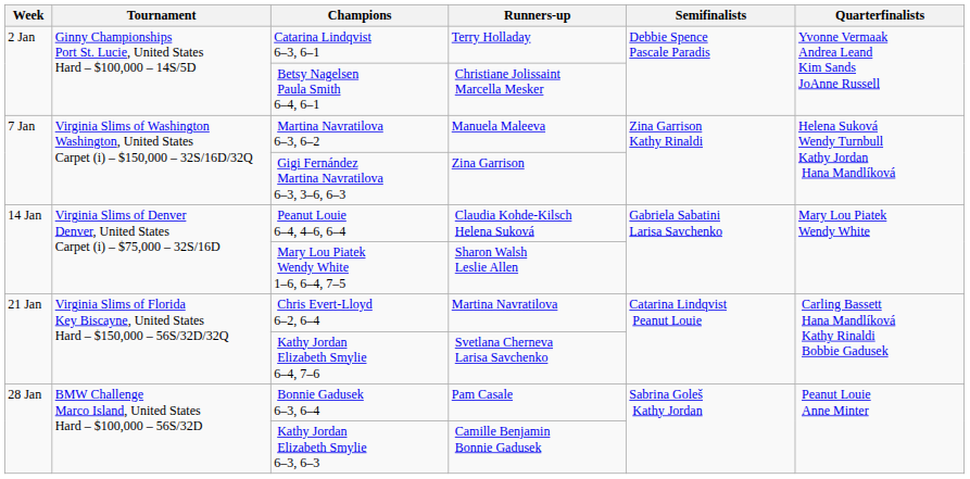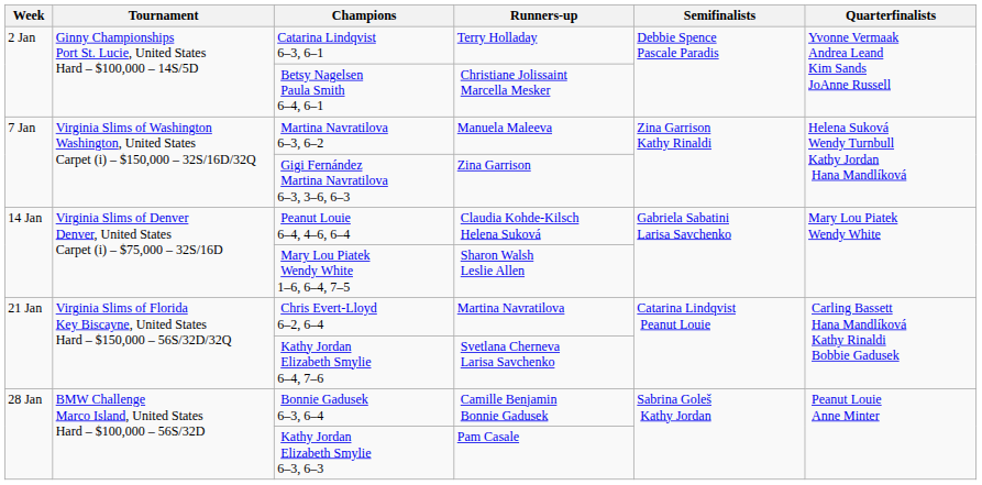Bonnie Gadusek 6–3, 6–4 | Runners-up: Pam Casale -> Camille Benjamin Bonnie Gadusek
Kathy Jordan Elizabeth Smylie 6–3, 6–3 | Runners-up: Camille Benjamin Bonnie Gadusek -> Pam Casale
